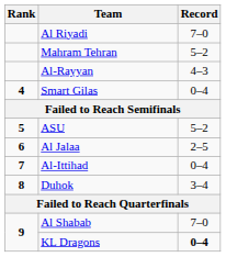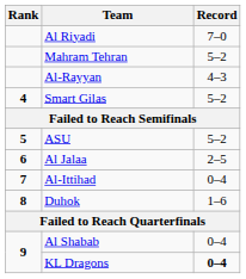Smart Gilas | Record: 0–4 -> 5–2
Duhok | Record: 3–4 -> 1–6
Al Shabab | Record: 7–0 -> 0–4
